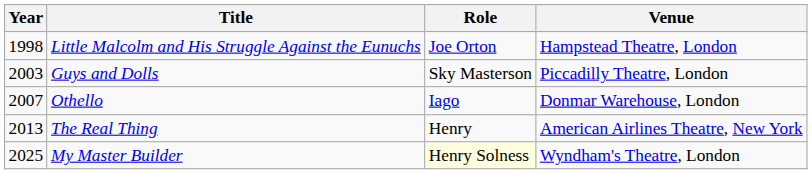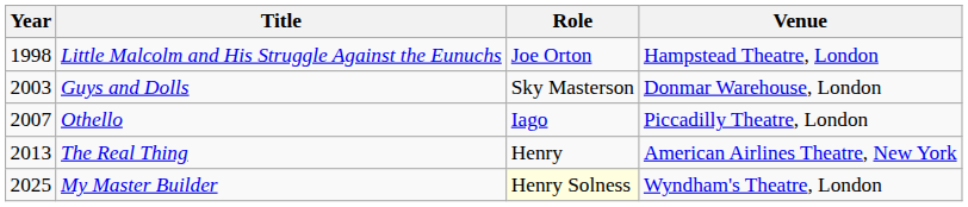Guys and Dolls | Venue: Piccadilly Theatre, London -> Donmar Warehouse, London
Othello | Venue: Donmar Warehouse, London -> Piccadilly Theatre, London
